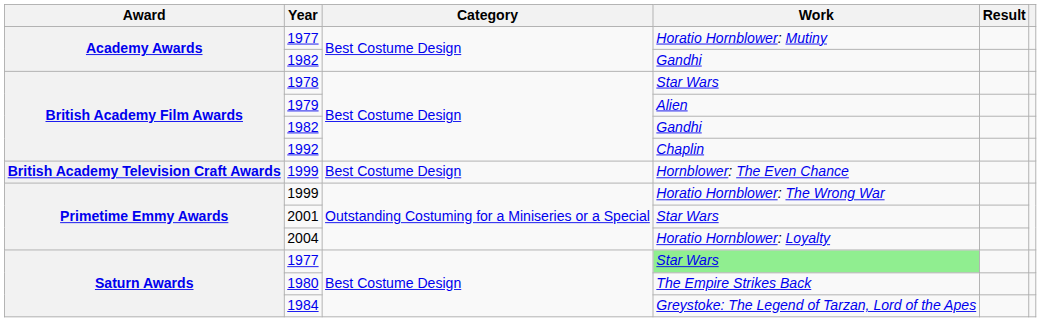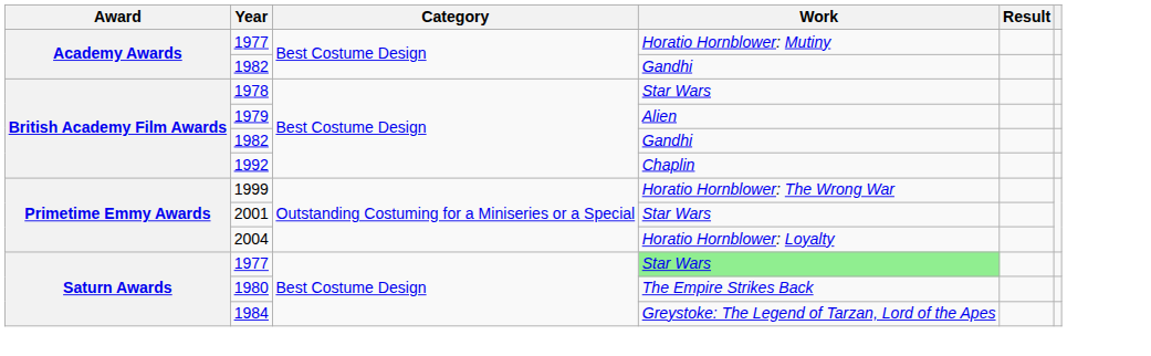- row: British Academy Television Craft Awards | 1999 | Best Costume Design | Hornblower: The Even Chance
